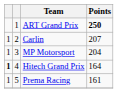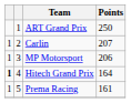ART Grand Prix | Points: bold -> normal
MP Motorsport | Points: 204 -> 206
